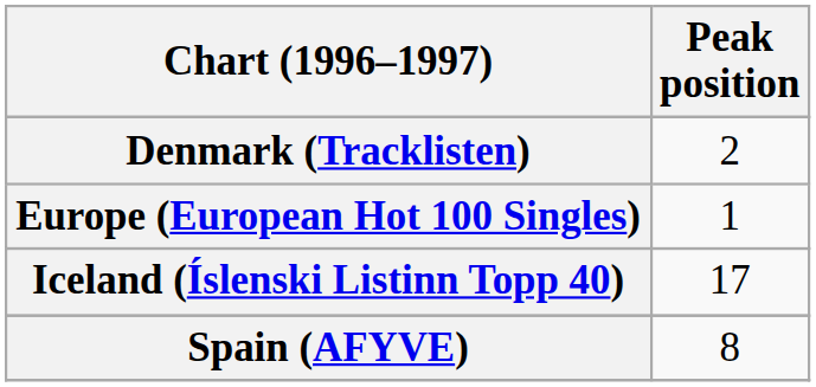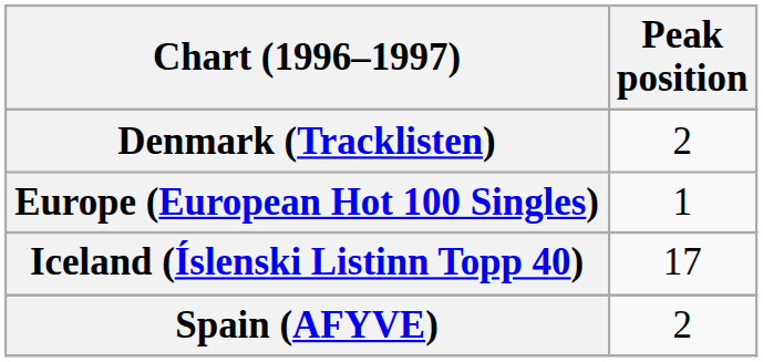Spain (AFYVE) | Peak position: 8 -> 2
